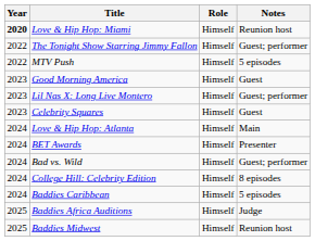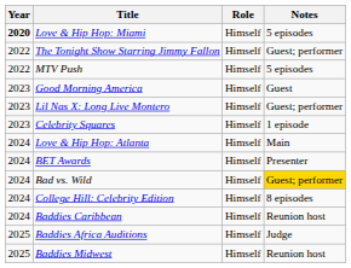Love & Hip Hop: Miami | Notes: Reunion host -> 5 episodes
Celebrity Squares | Notes: Guest -> 1 episode
Bad vs. Wild | Notes: no background -> gold background
Baddies Caribbean | Notes: 5 episodes -> Reunion host
